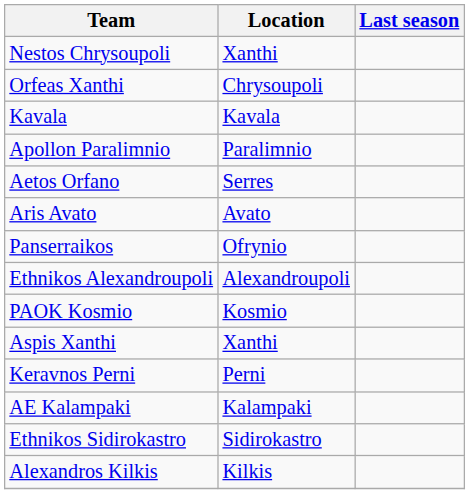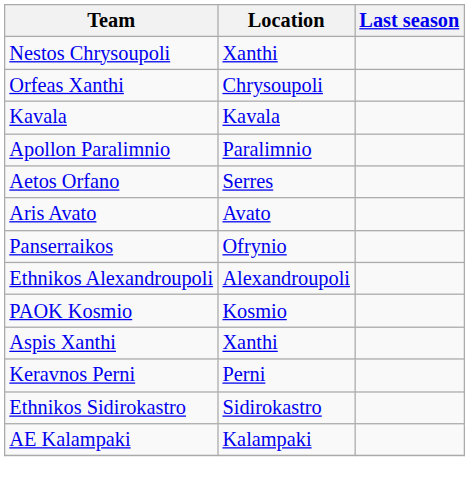rows swapped: Ethnikos Sidirokastro <-> AE Kalampaki
- row: Alexandros Kilkis | Kilkis
